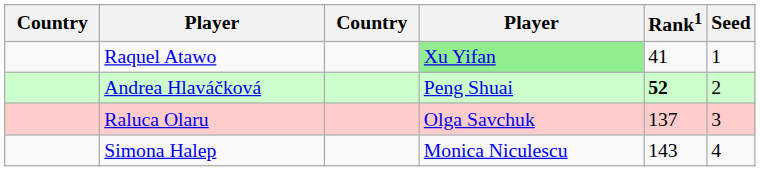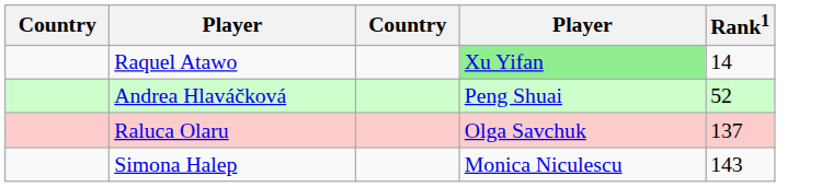- column: Seed | 1 | 2 | 3 | 4
Raquel Atawo | Rank1: 41 -> 14
Andrea Hlaváčková | Rank1: bold -> normal
